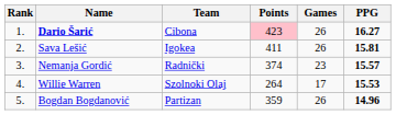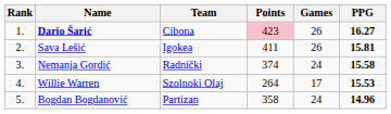Nemanja Gordić | Games: 23 -> 24
Nemanja Gordić | PPG: 15.57 -> 15.58
Bogdan Bogdanović | Points: 359 -> 358
Bogdan Bogdanović | Games: 26 -> 24
